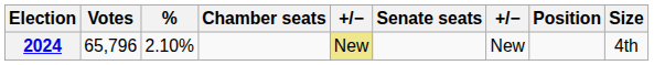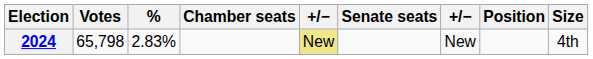2024 | Votes: 65,796 -> 65,798
2024 | %: 2.10% -> 2.83%
